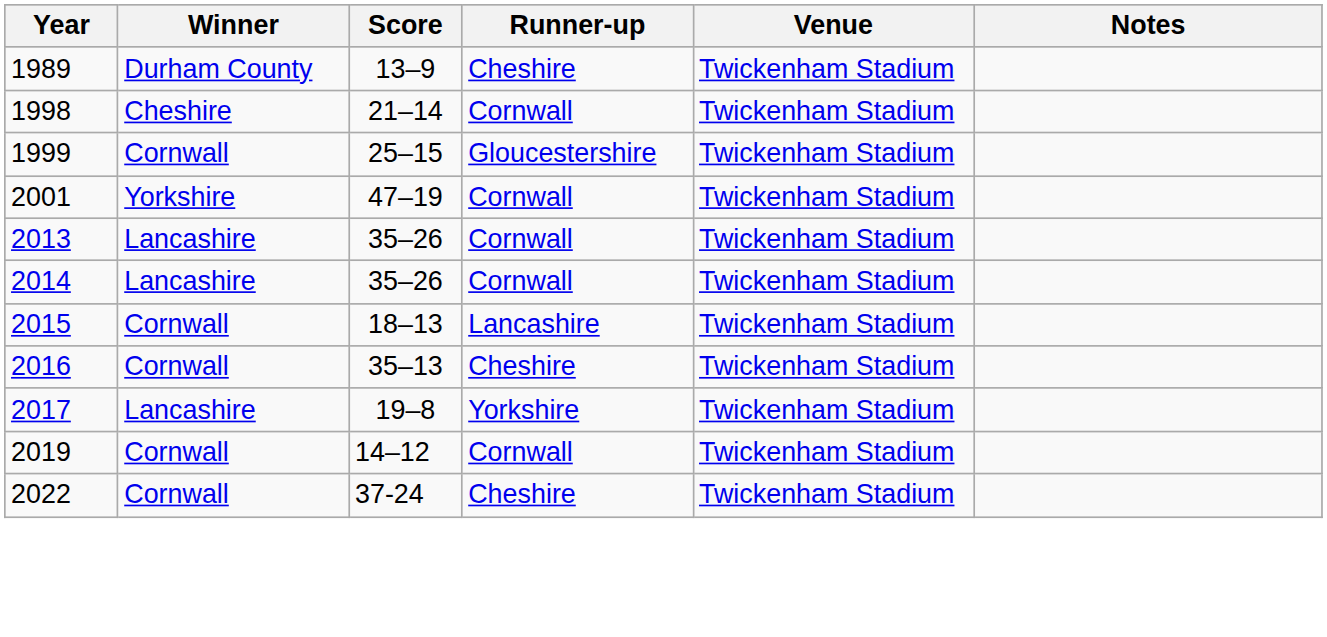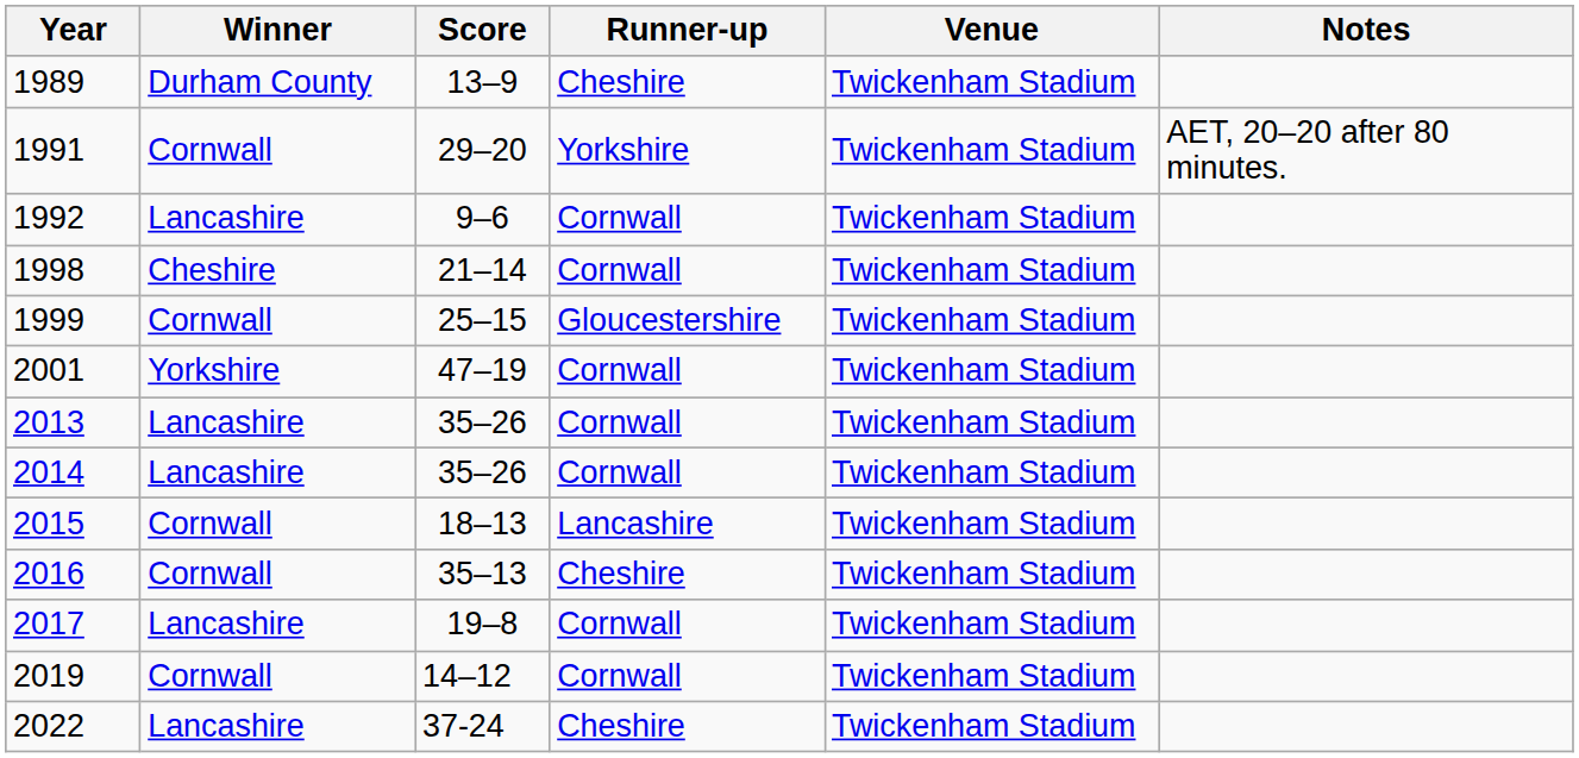+ row: 1991 | Cornwall | 29–20 | Yorkshire | Twickenham Stadium | AET, 20–20 after 80 minutes.
+ row: 1992 | Lancashire | 9–6 | Cornwall | Twickenham Stadium
2017 | Runner-up: Yorkshire -> Cornwall
2022 | Winner: Cornwall -> Lancashire
